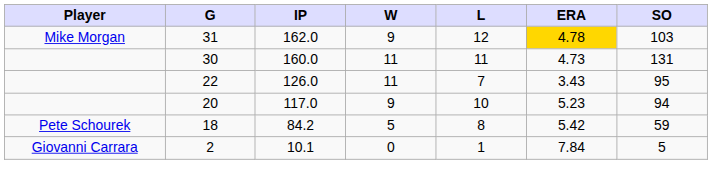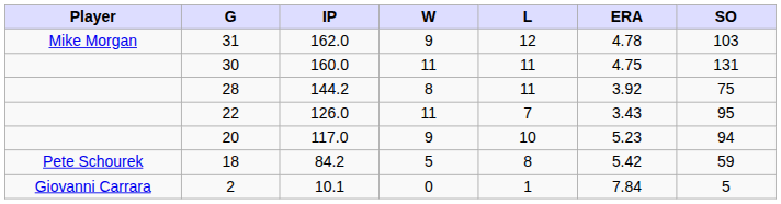31 | ERA: gold background -> no background
30 | ERA: 4.73 -> 4.75
+ row: 28 | 144.2 | 8 | 11 | 3.92 | 75
